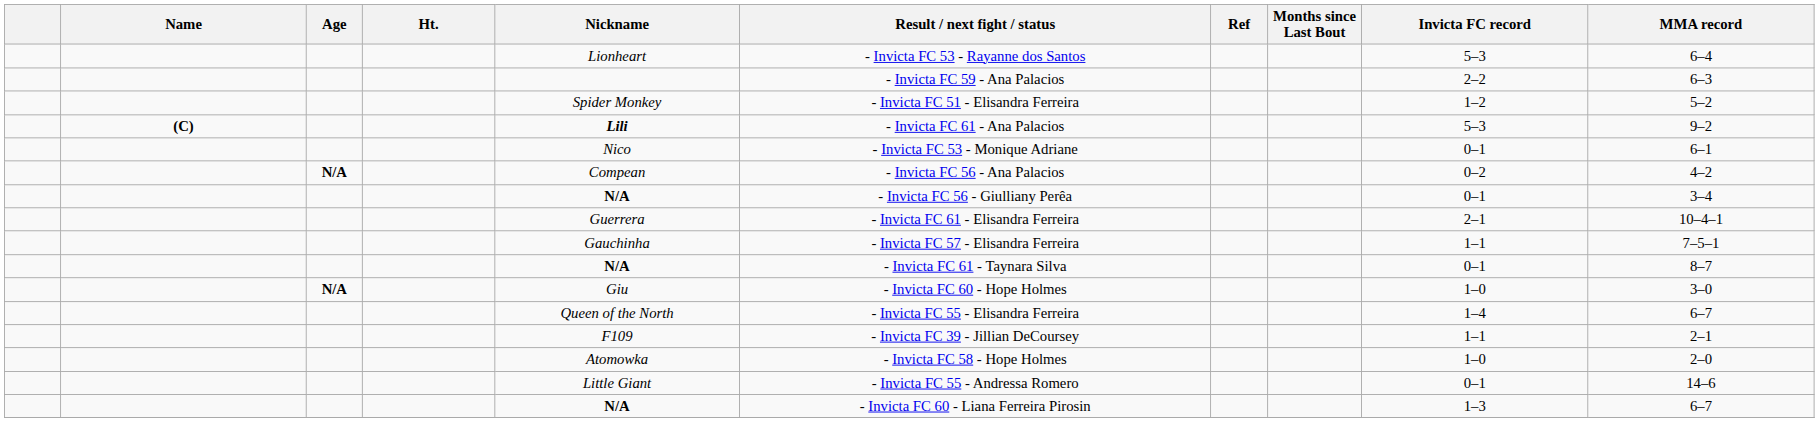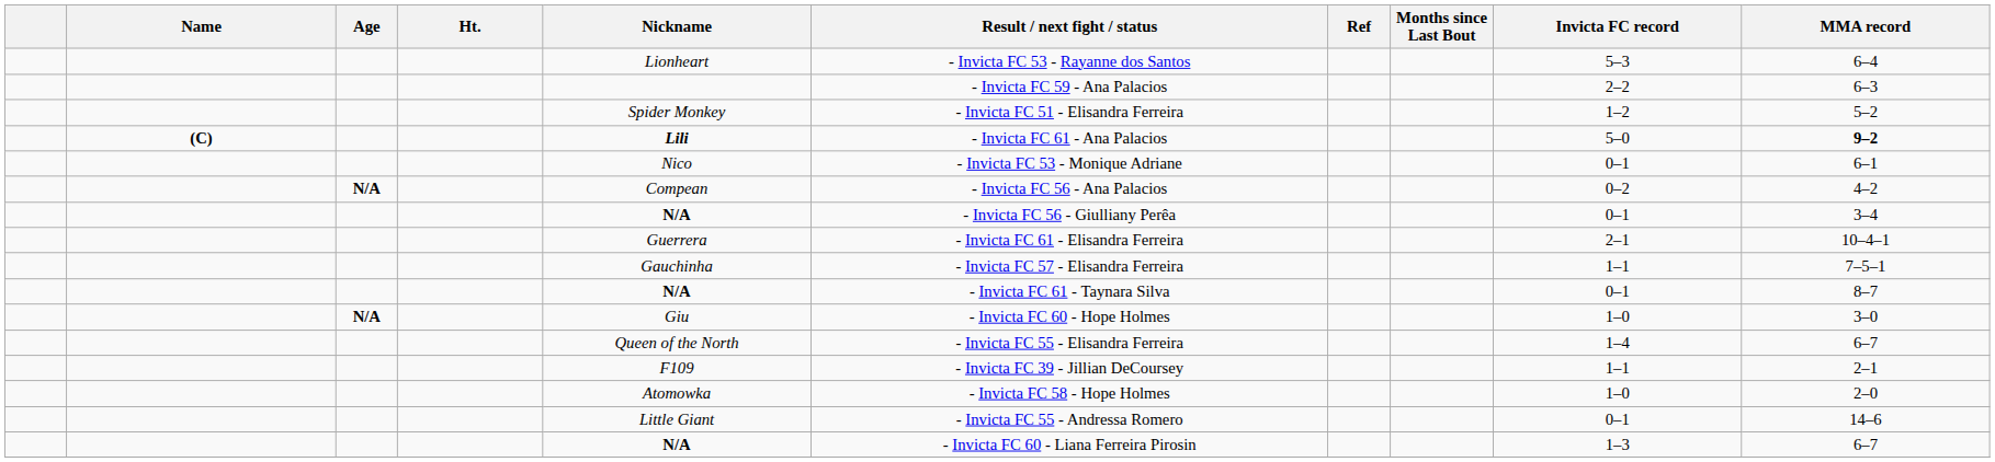(C) | Invicta FC record: 5–3 -> 5–0
(C) | MMA record: normal -> bold
